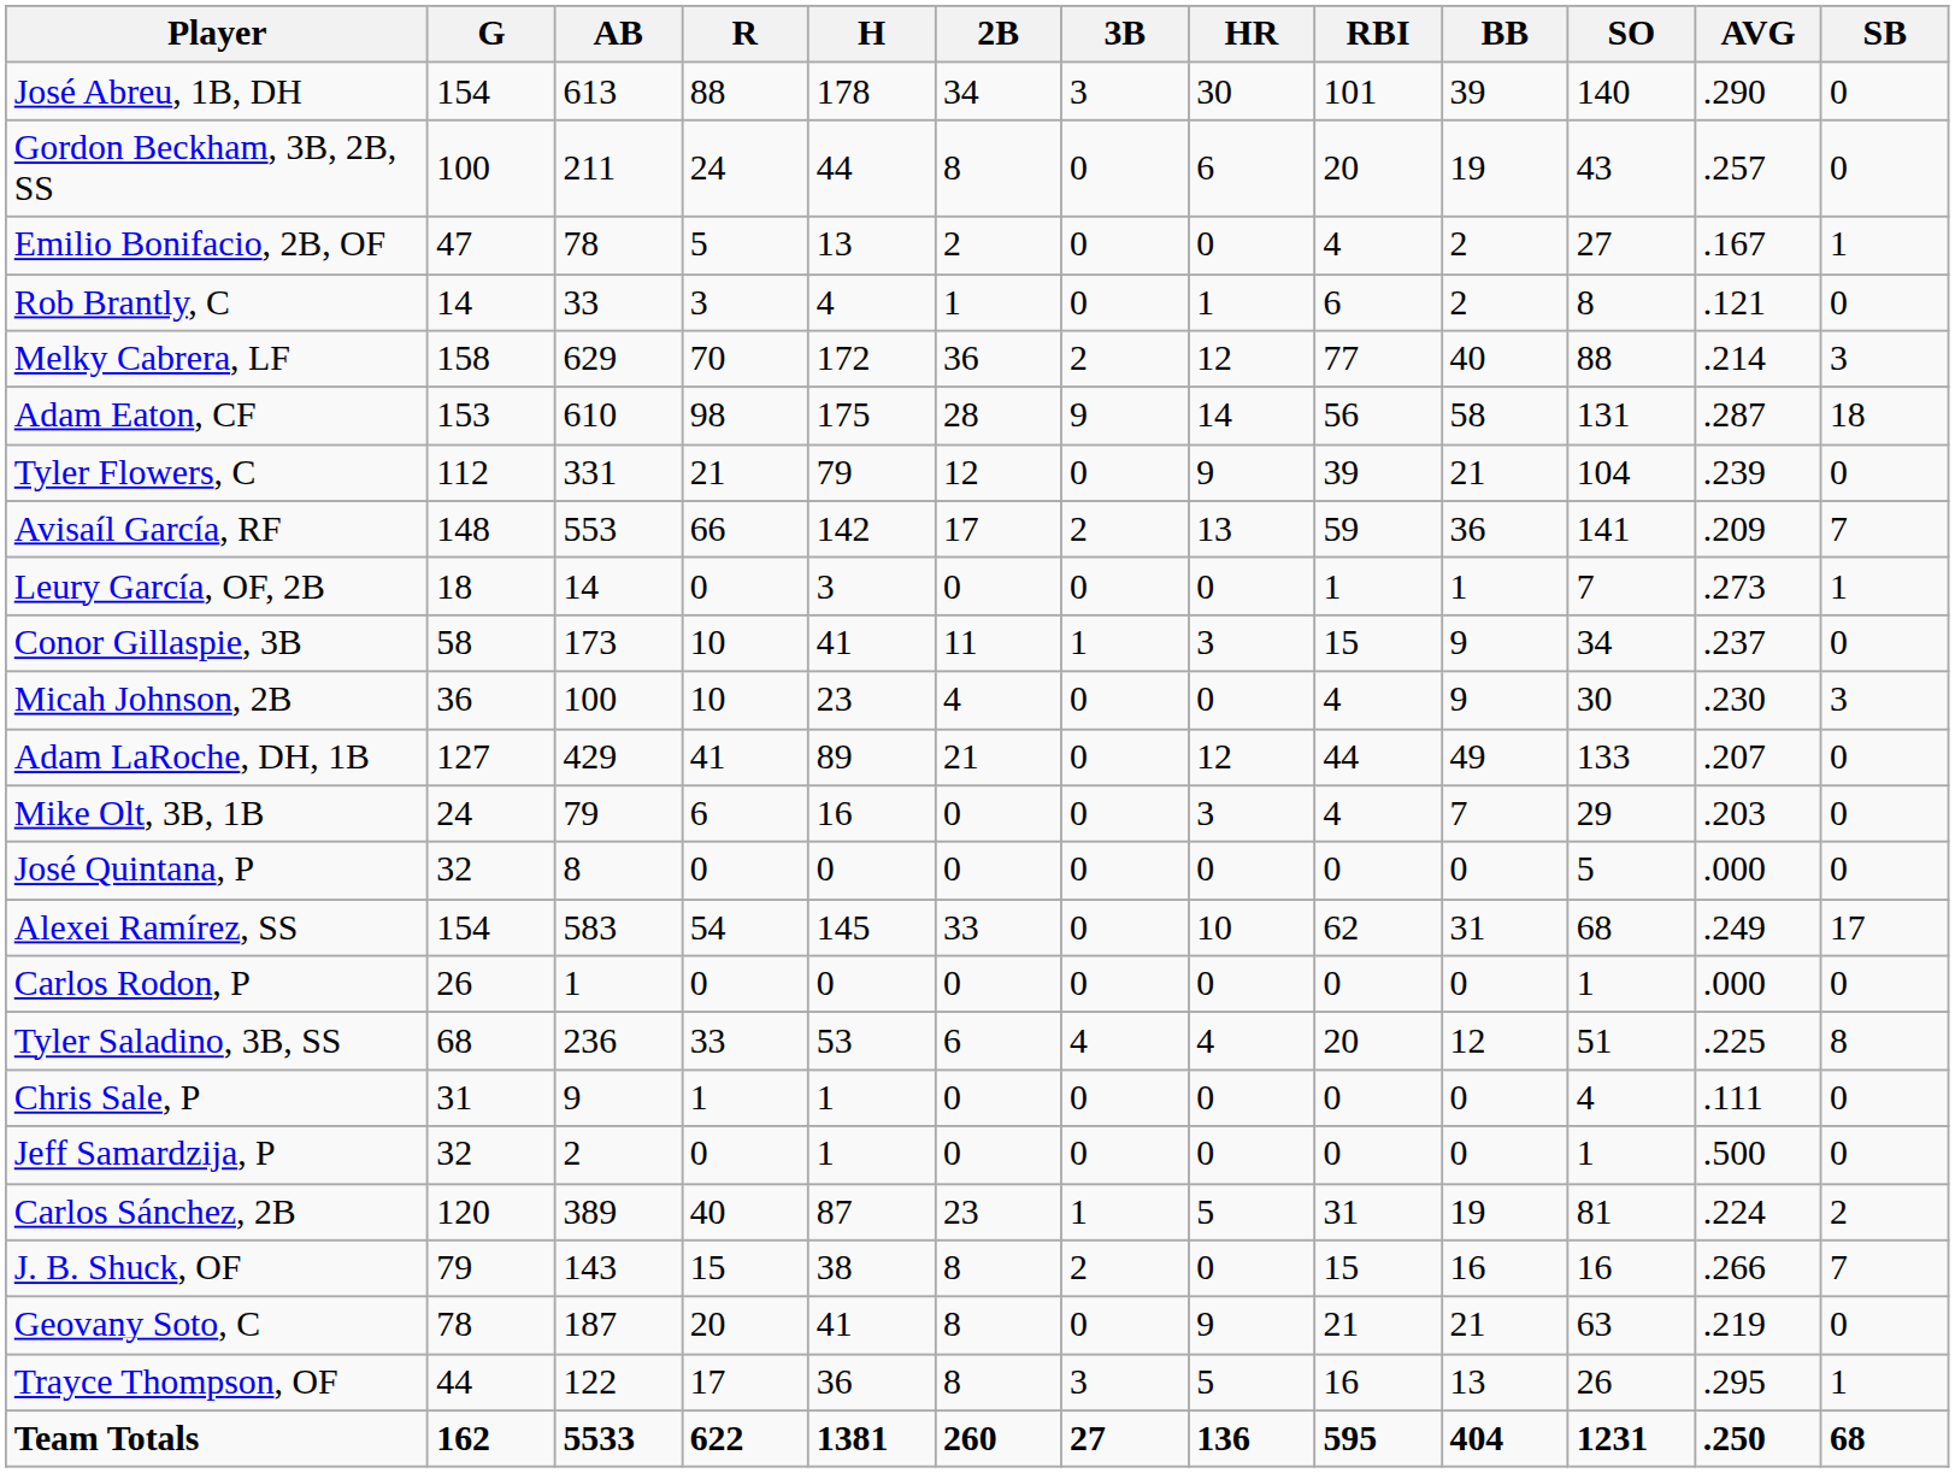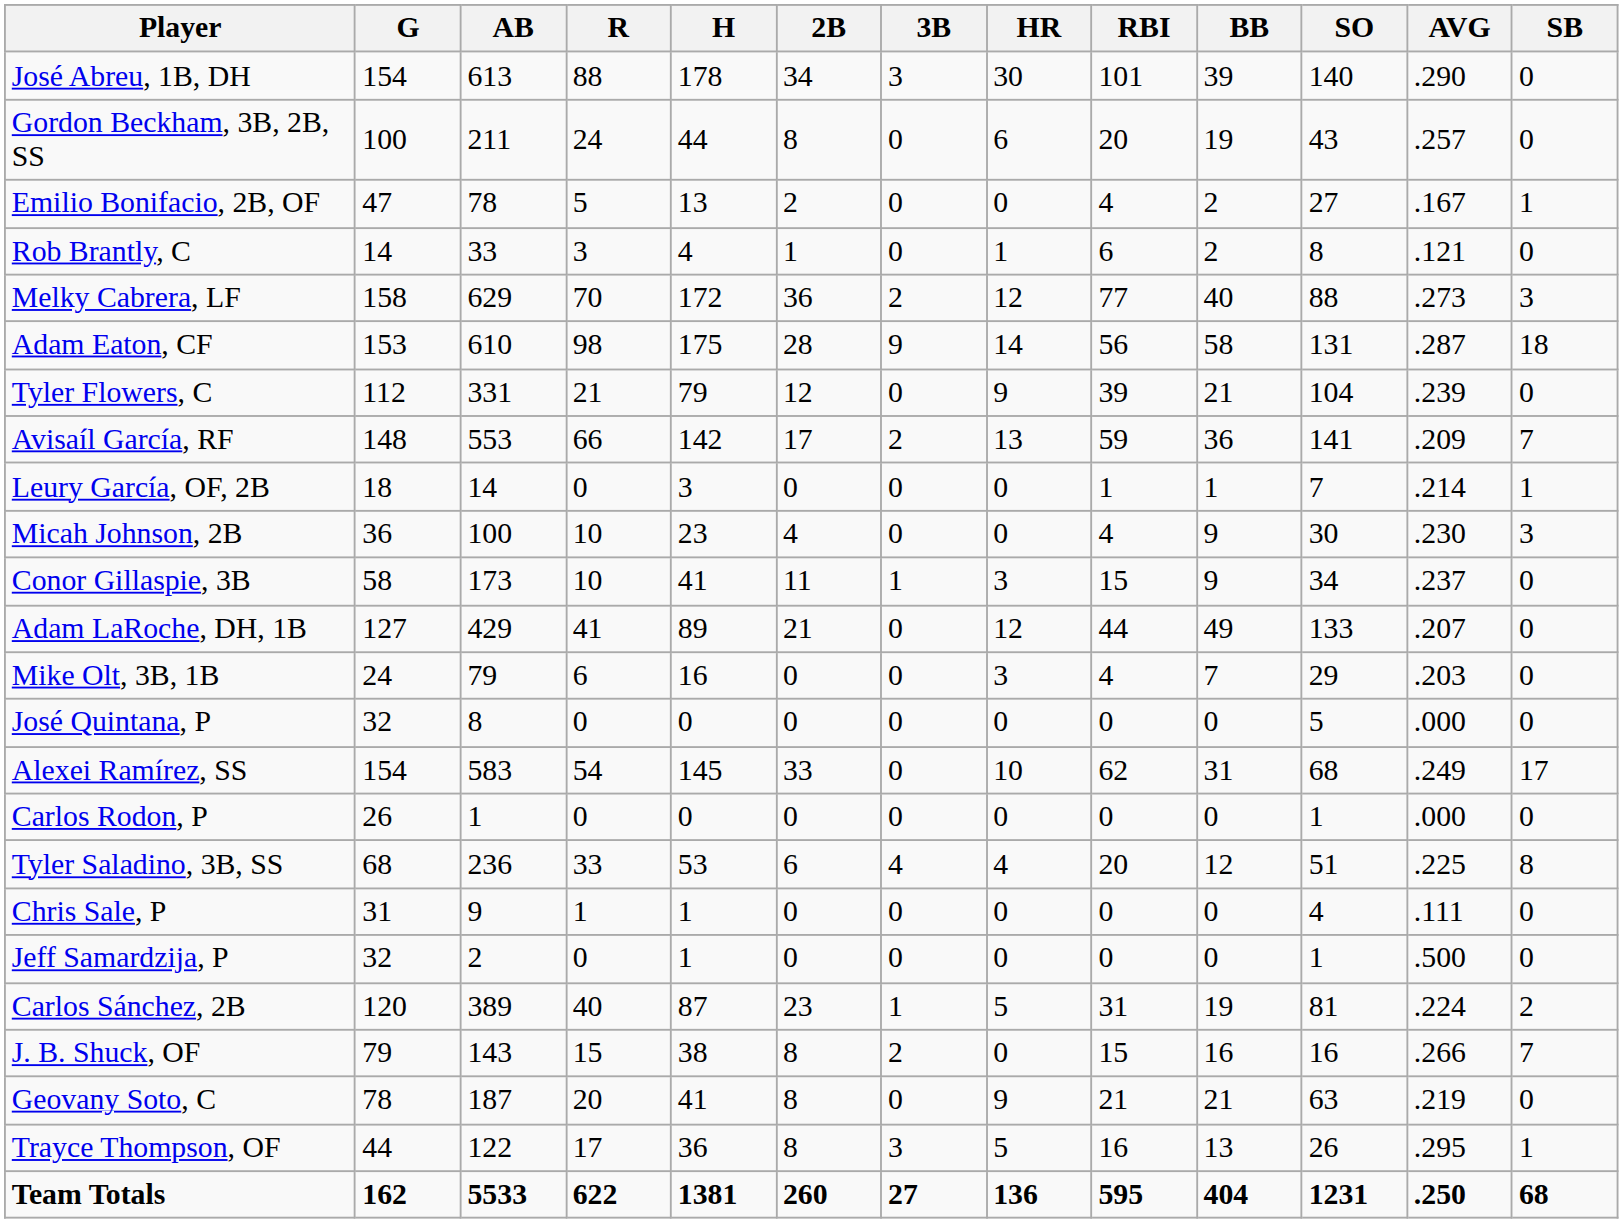Melky Cabrera, LF | AVG: .214 -> .273
Leury García, OF, 2B | AVG: .273 -> .214
rows swapped: Conor Gillaspie, 3B <-> Micah Johnson, 2B
